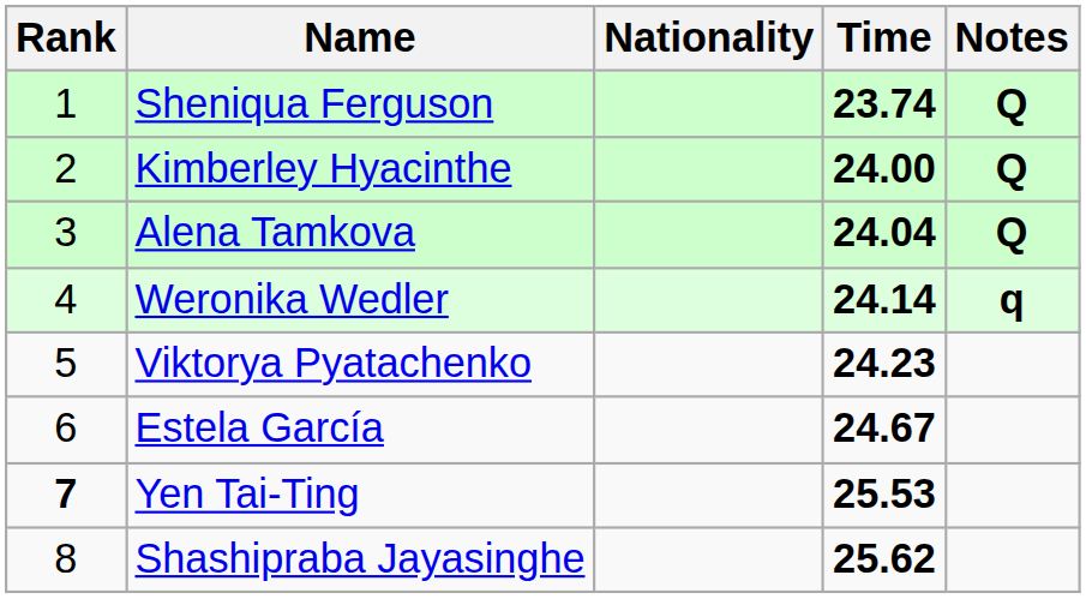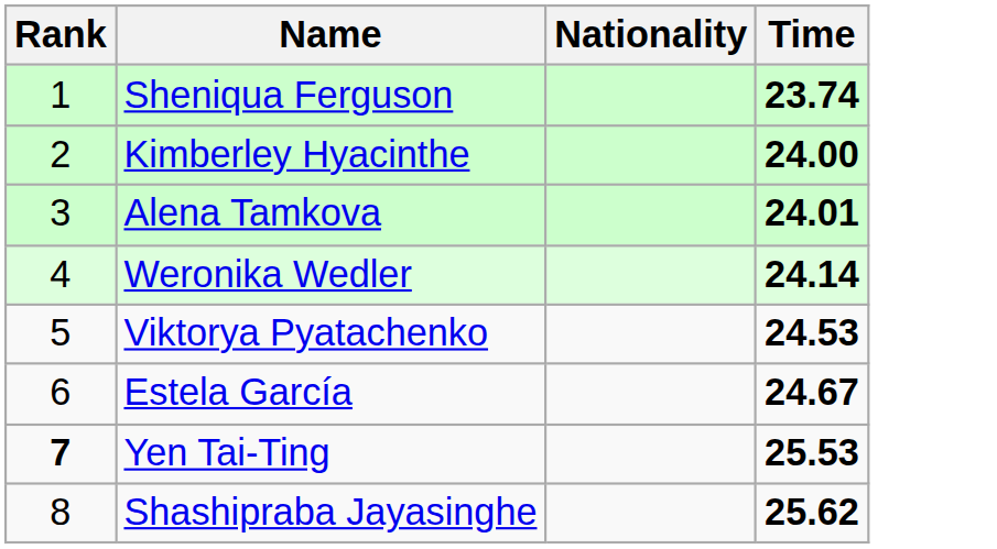- column: Notes | Q | Q | Q | q
Alena Tamkova | Time: 24.04 -> 24.01
Viktorya Pyatachenko | Time: 24.23 -> 24.53
